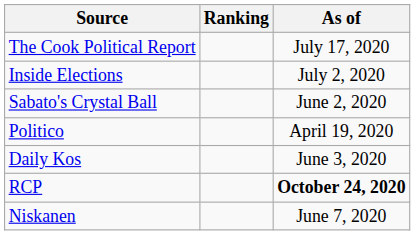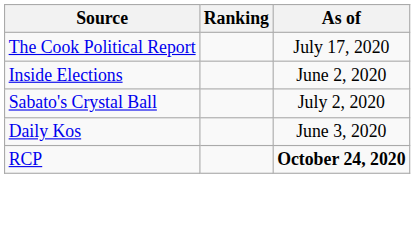Inside Elections | As of: July 2, 2020 -> June 2, 2020
Sabato's Crystal Ball | As of: June 2, 2020 -> July 2, 2020
- row: Politico | April 19, 2020
- row: Niskanen | June 7, 2020
